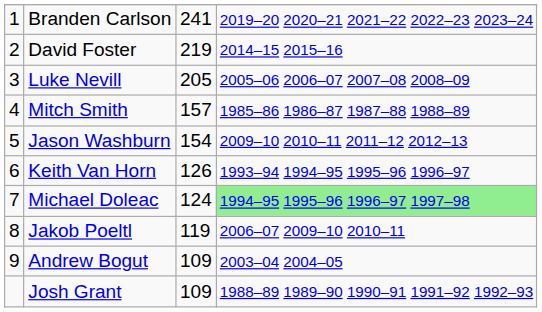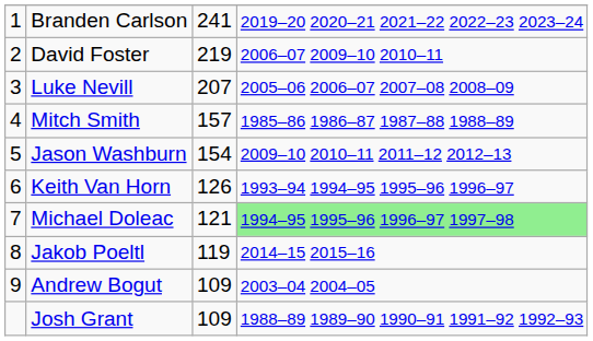David Foster | column 4: 2014–15 2015–16 -> 2006–07 2009–10 2010–11
Luke Nevill | column 3: 205 -> 207
Michael Doleac | column 3: 124 -> 121
Jakob Poeltl | column 4: 2006–07 2009–10 2010–11 -> 2014–15 2015–16
